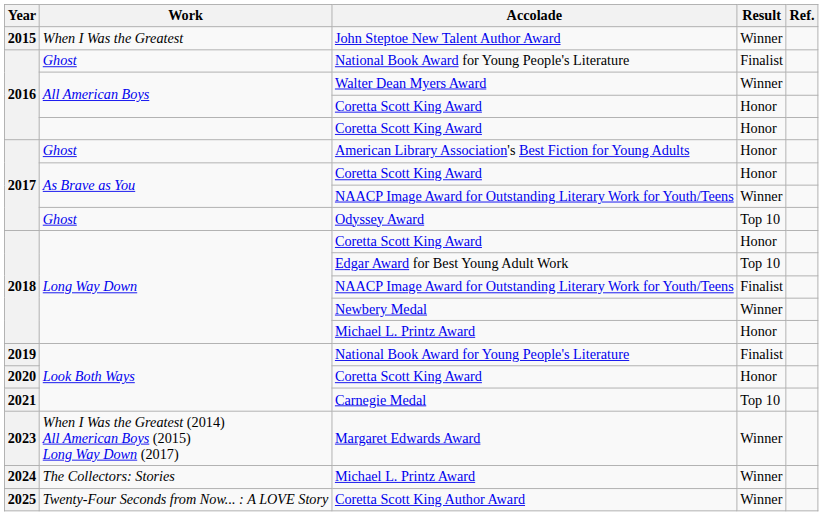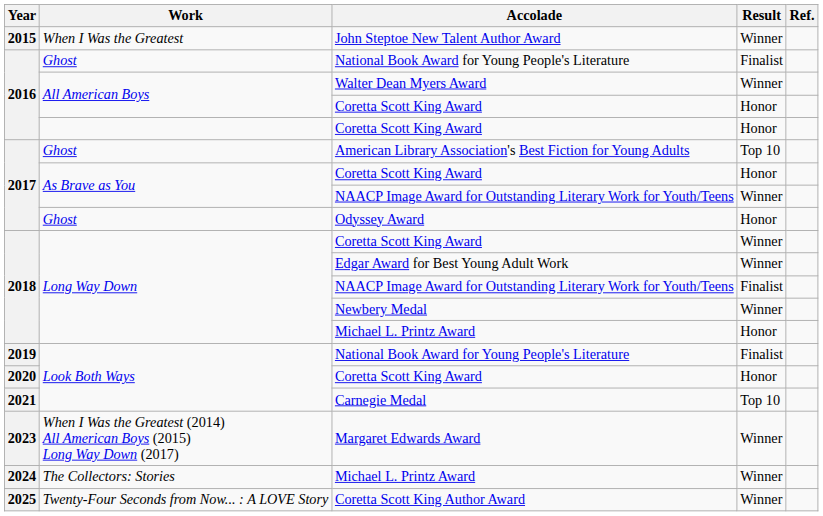American Library Association's Best Fiction for Young Adults | Result: Honor -> Top 10
Odyssey Award | Result: Top 10 -> Honor
Long Way Down / Coretta Scott King Award | Result: Honor -> Winner
Edgar Award for Best Young Adult Work | Result: Top 10 -> Winner
